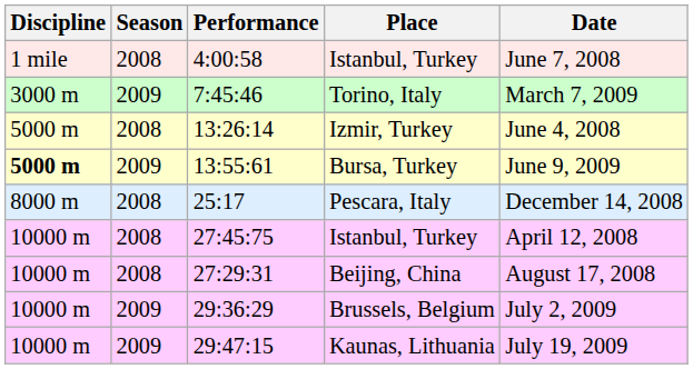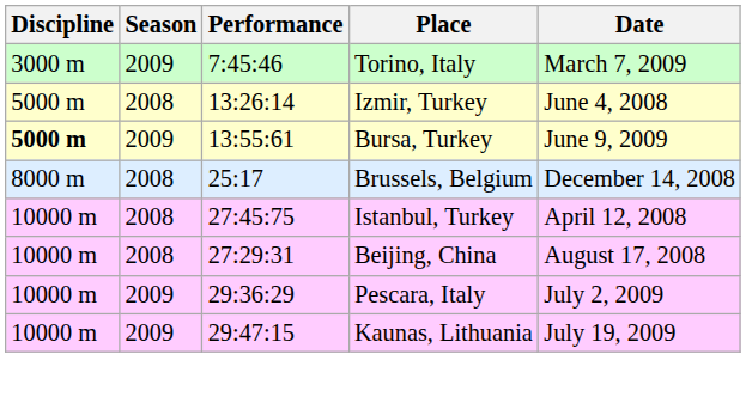- row: 1 mile | 2008 | 4:00:58 | Istanbul, Turkey | June 7, 2008
25:17 | Place: Pescara, Italy -> Brussels, Belgium
29:36:29 | Place: Brussels, Belgium -> Pescara, Italy
